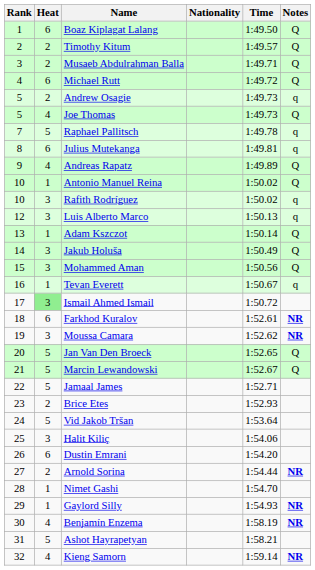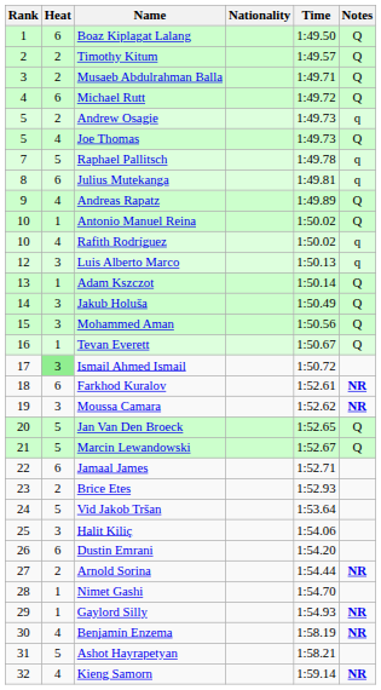Rafith Rodríguez | Heat: 3 -> 4
Tevan Everett | Notes: q -> Q
Jamaal James | Heat: 5 -> 6
